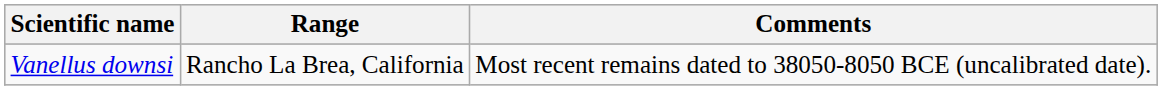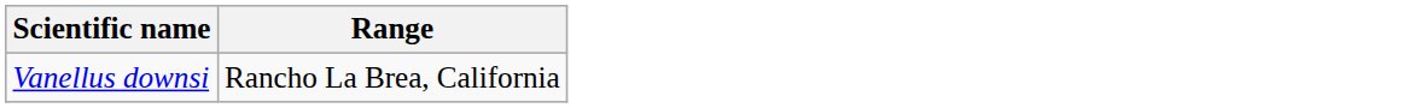- column: Comments | Most recent remains dated to 38050-8050 BCE (uncalibrated date).
